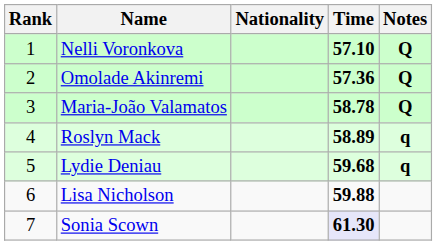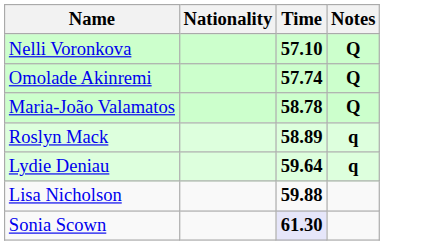- column: Rank | 1 | 2 | 3 | 4 | 5 | 6 | 7
Omolade Akinremi | Time: 57.36 -> 57.74
Lydie Deniau | Time: 59.68 -> 59.64
